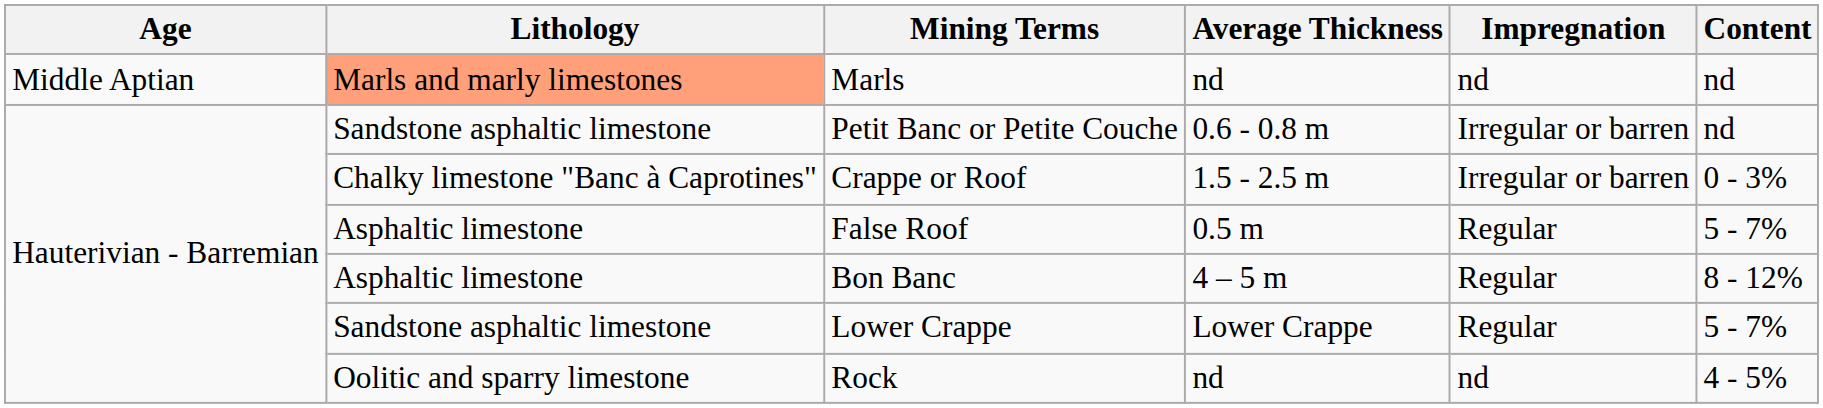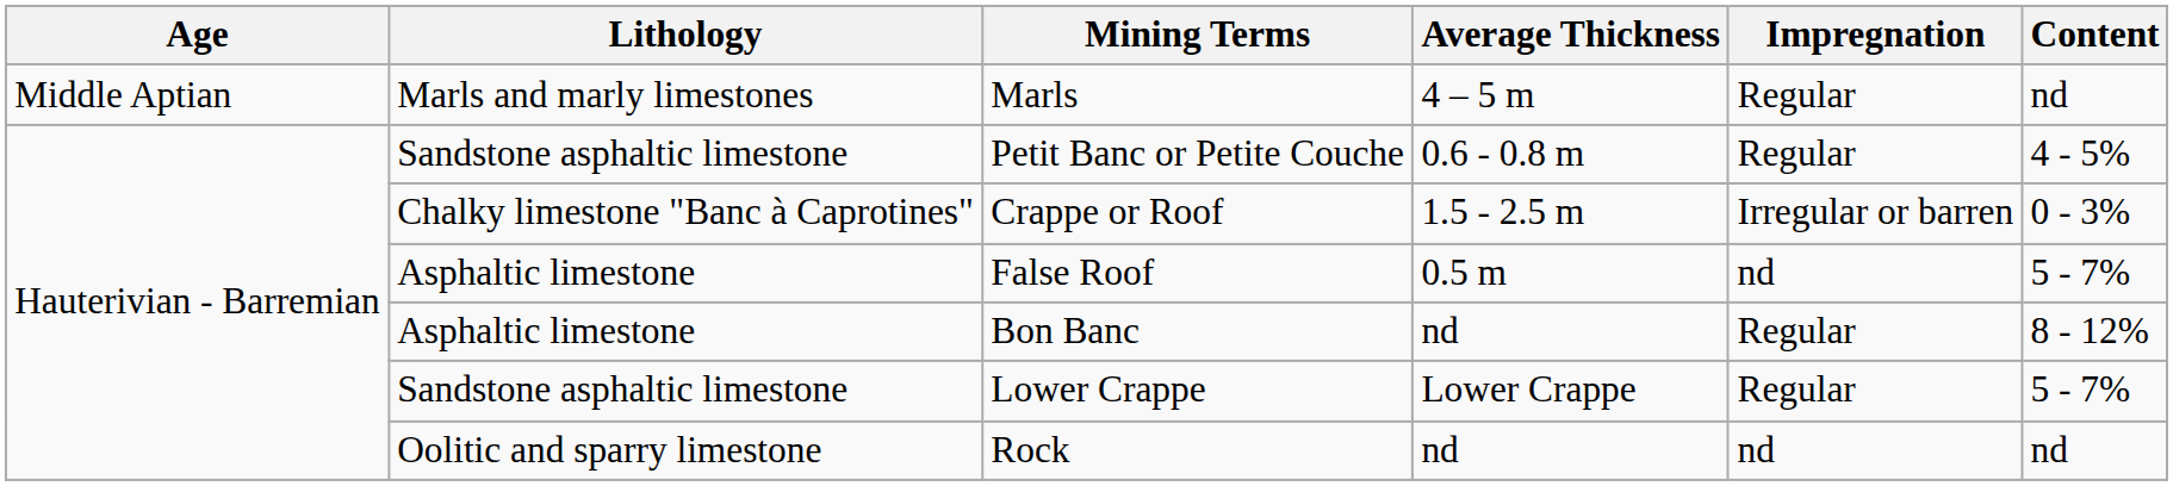Marls | Lithology: lightsalmon background -> no background
Marls | Average Thickness: nd -> 4 – 5 m
Marls | Impregnation: nd -> Regular
Petit Banc or Petite Couche | Impregnation: Irregular or barren -> Regular
Petit Banc or Petite Couche | Content: nd -> 4 - 5%
False Roof | Impregnation: Regular -> nd
Bon Banc | Average Thickness: 4 – 5 m -> nd
Rock | Content: 4 - 5% -> nd
